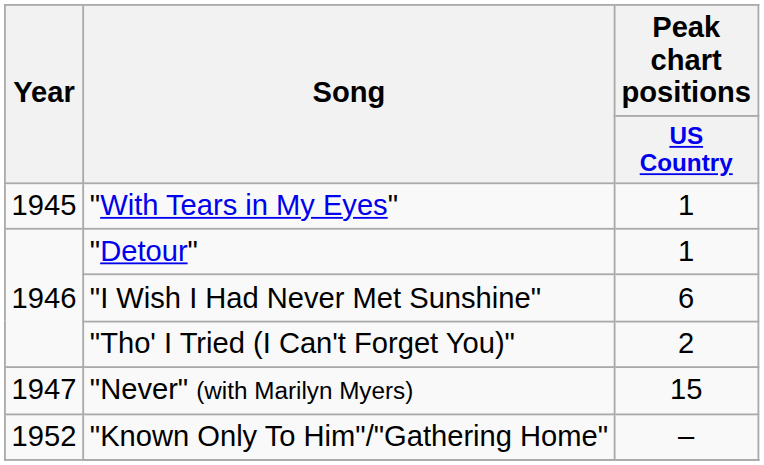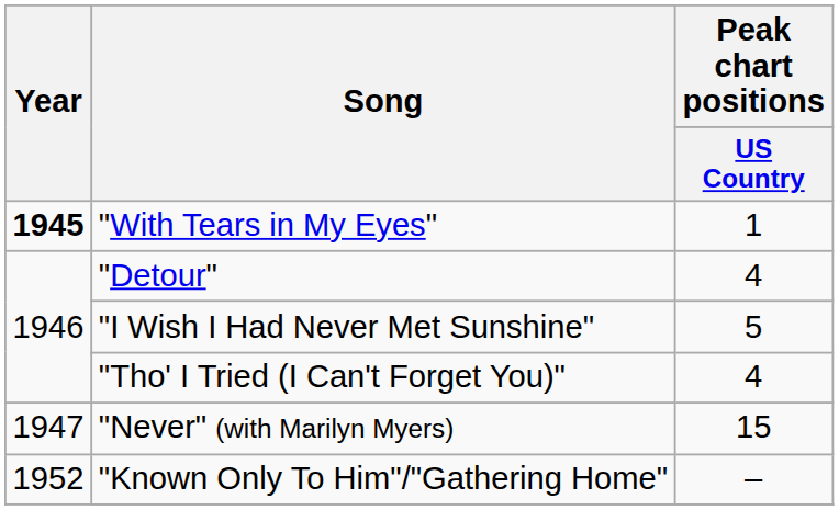"With Tears in My Eyes" | Year: normal -> bold
"Detour" | Peak chart positions / US Country: 1 -> 4
"I Wish I Had Never Met Sunshine" | Peak chart positions / US Country: 6 -> 5
"Tho' I Tried (I Can't Forget You)" | Peak chart positions / US Country: 2 -> 4
